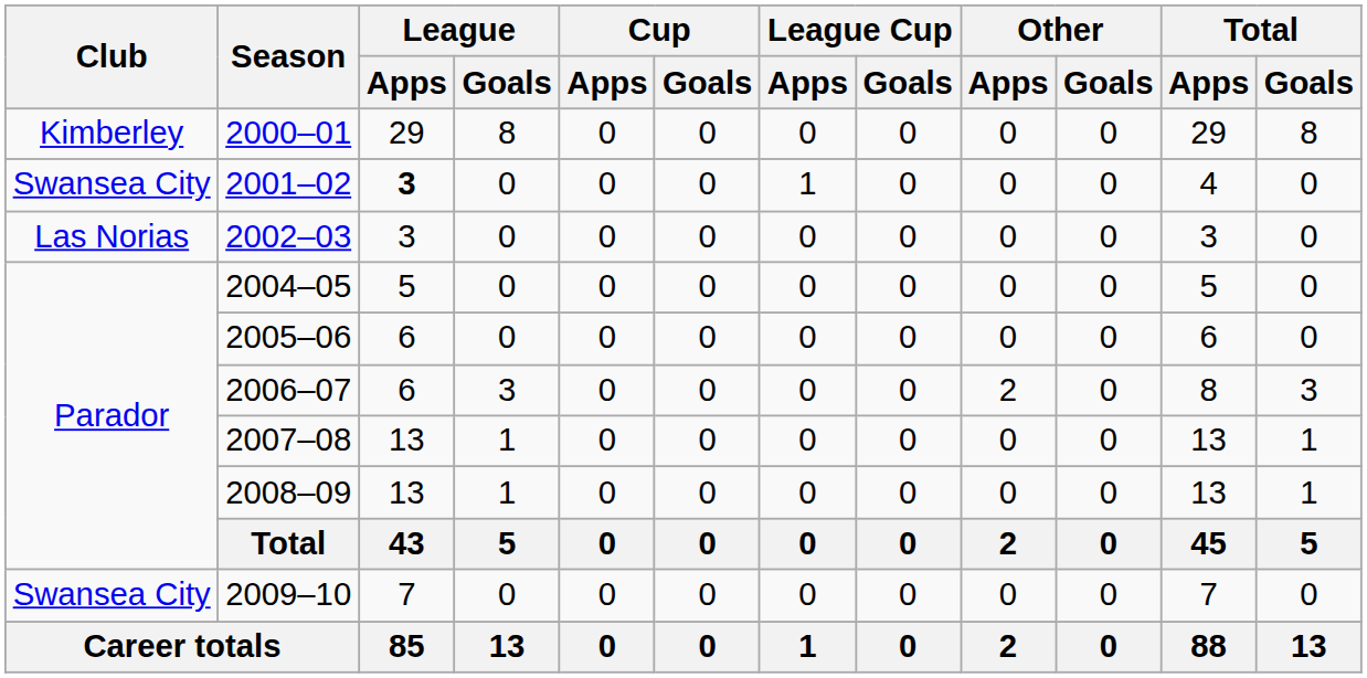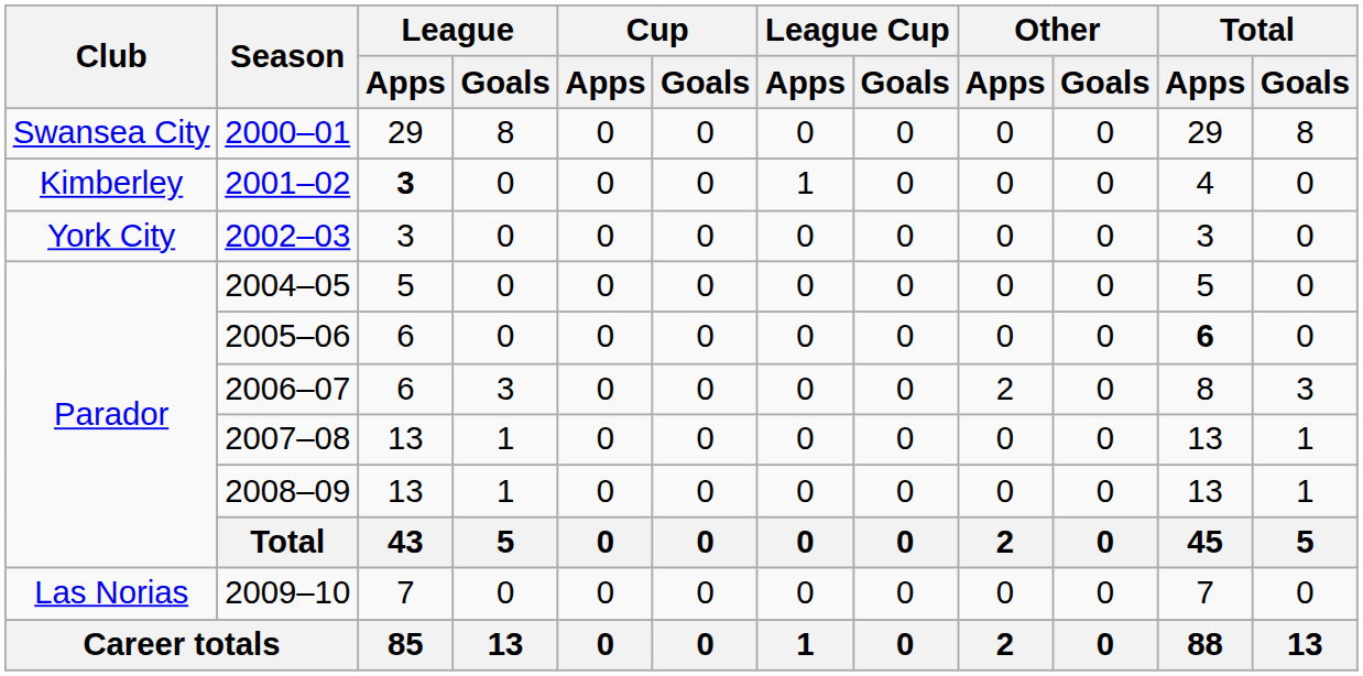2000–01 | Club: Kimberley -> Swansea City
2001–02 | Club: Swansea City -> Kimberley
2002–03 | Club: Las Norias -> York City
2005–06 | Total / Apps: normal -> bold
2009–10 | Club: Swansea City -> Las Norias
